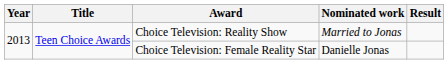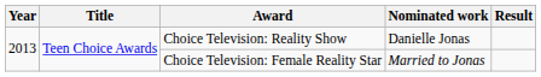Choice Television: Reality Show | Nominated work: Married to Jonas -> Danielle Jonas
Choice Television: Female Reality Star | Nominated work: Danielle Jonas -> Married to Jonas
